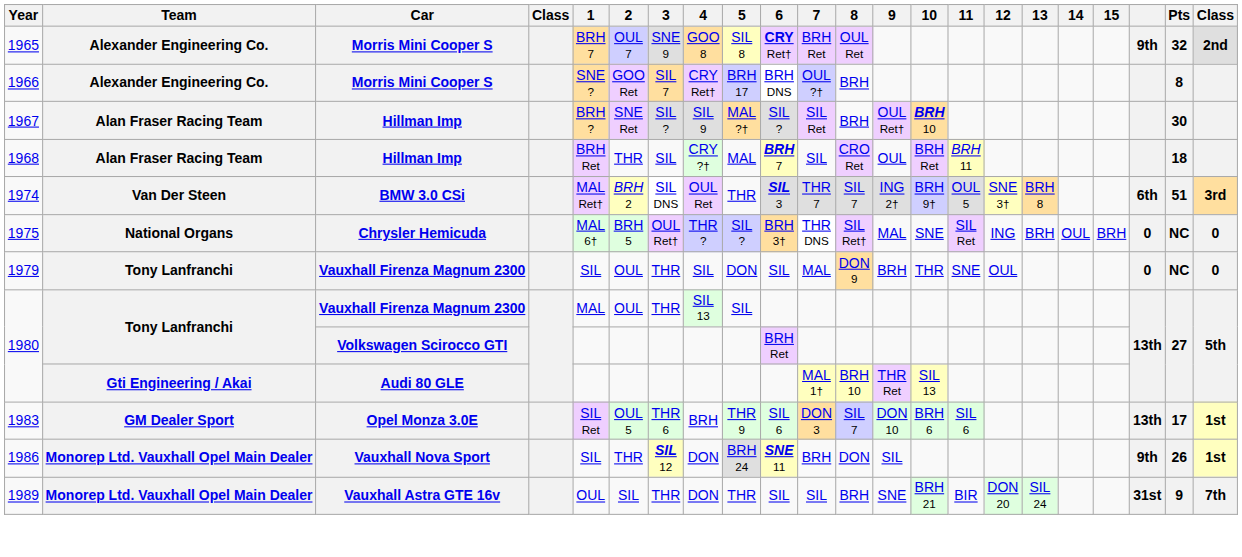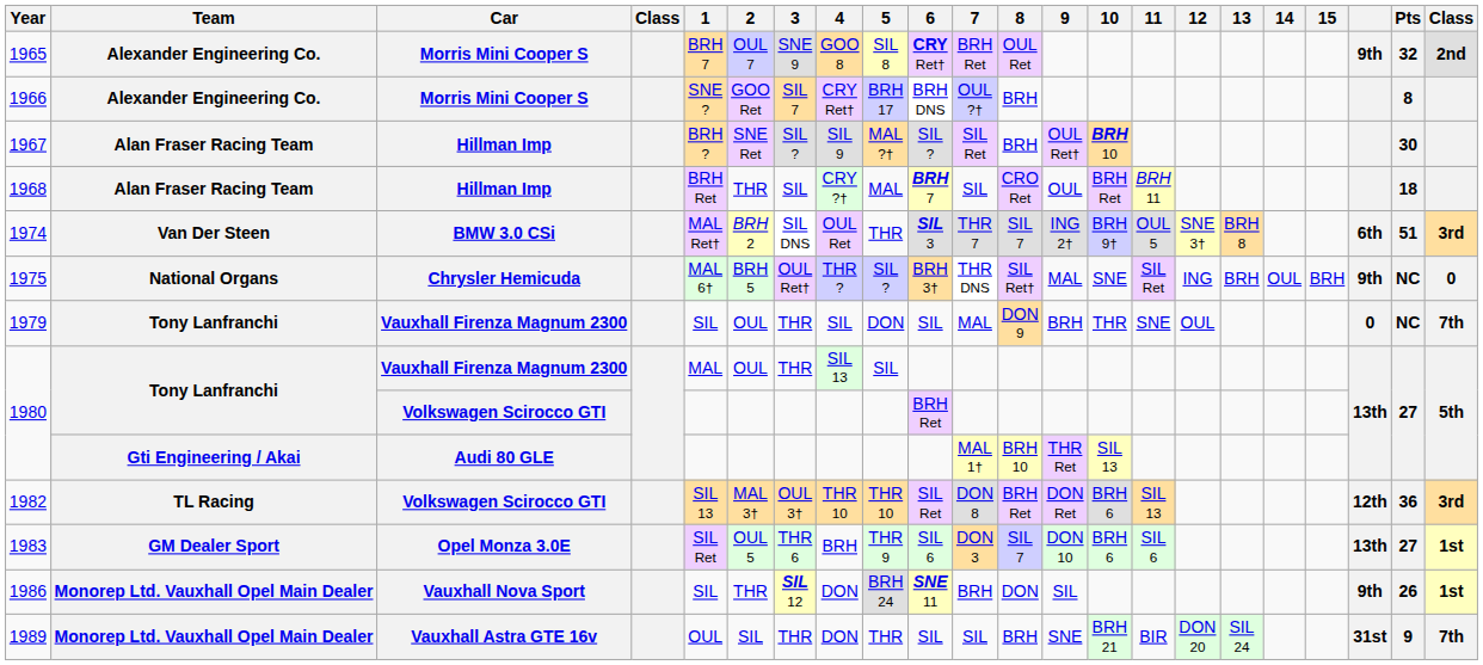1975 | column 20: 0 -> 9th
1979 | column 22: 0 -> 7th
+ row: 1982 | TL Racing | Volkswagen Scirocco GTI | SIL 13 | MAL 3† | OUL 3† | THR 10 | THR 10 | SIL Ret | DON 8 | BRH Ret | DON Ret | BRH 6 | SIL 13 | 12th | 36 | 3rd
1983 | Pts: 17 -> 27
